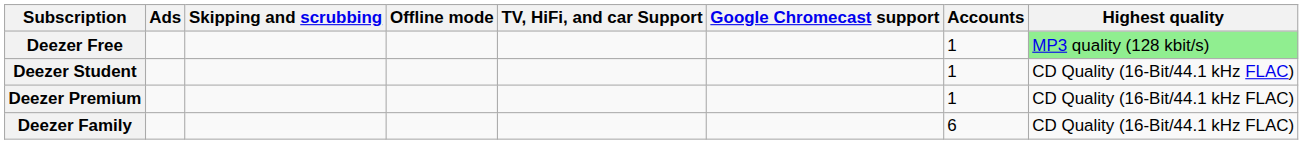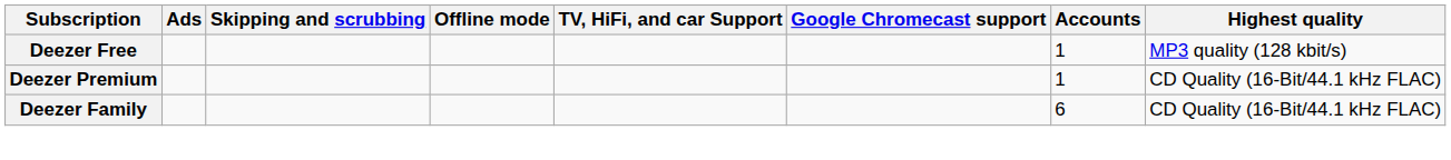Deezer Free | Highest quality: lightgreen background -> no background
- row: Deezer Student | 1 | CD Quality (16-Bit/44.1 kHz FLAC)
